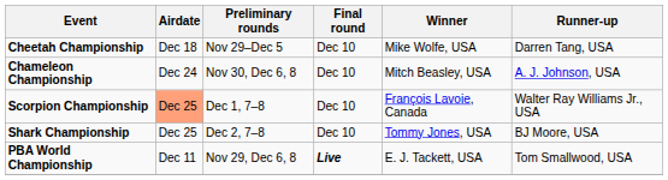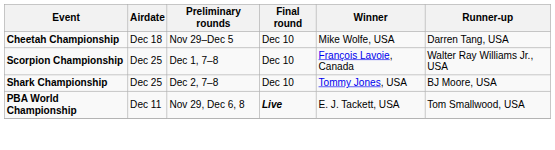- row: Chameleon Championship | Dec 24 | Nov 30, Dec 6, 8 | Dec 10 | Mitch Beasley, USA | A. J. Johnson, USA
Scorpion Championship | Airdate: lightsalmon background -> no background
